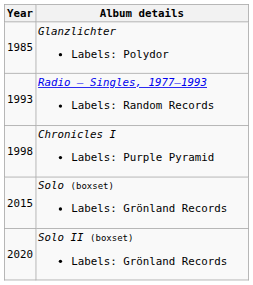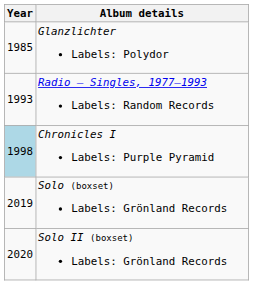Chronicles I Labels: Purple Pyramid | Year: no background -> lightblue background
Solo (boxset) Labels: Grönland Records | Year: 2015 -> 2019
